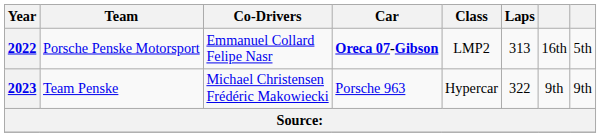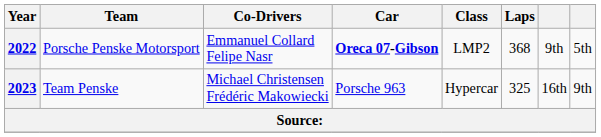2022 | Laps: 313 -> 368
2022 | column 7: 16th -> 9th
2023 | Laps: 322 -> 325
2023 | column 7: 9th -> 16th
